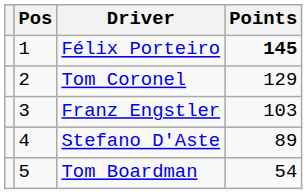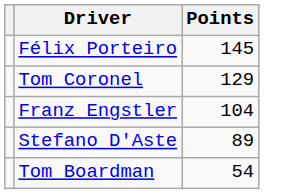- column: Pos | 1 | 2 | 3 | 4 | 5
Félix Porteiro | Points: bold -> normal
Franz Engstler | Points: 103 -> 104
